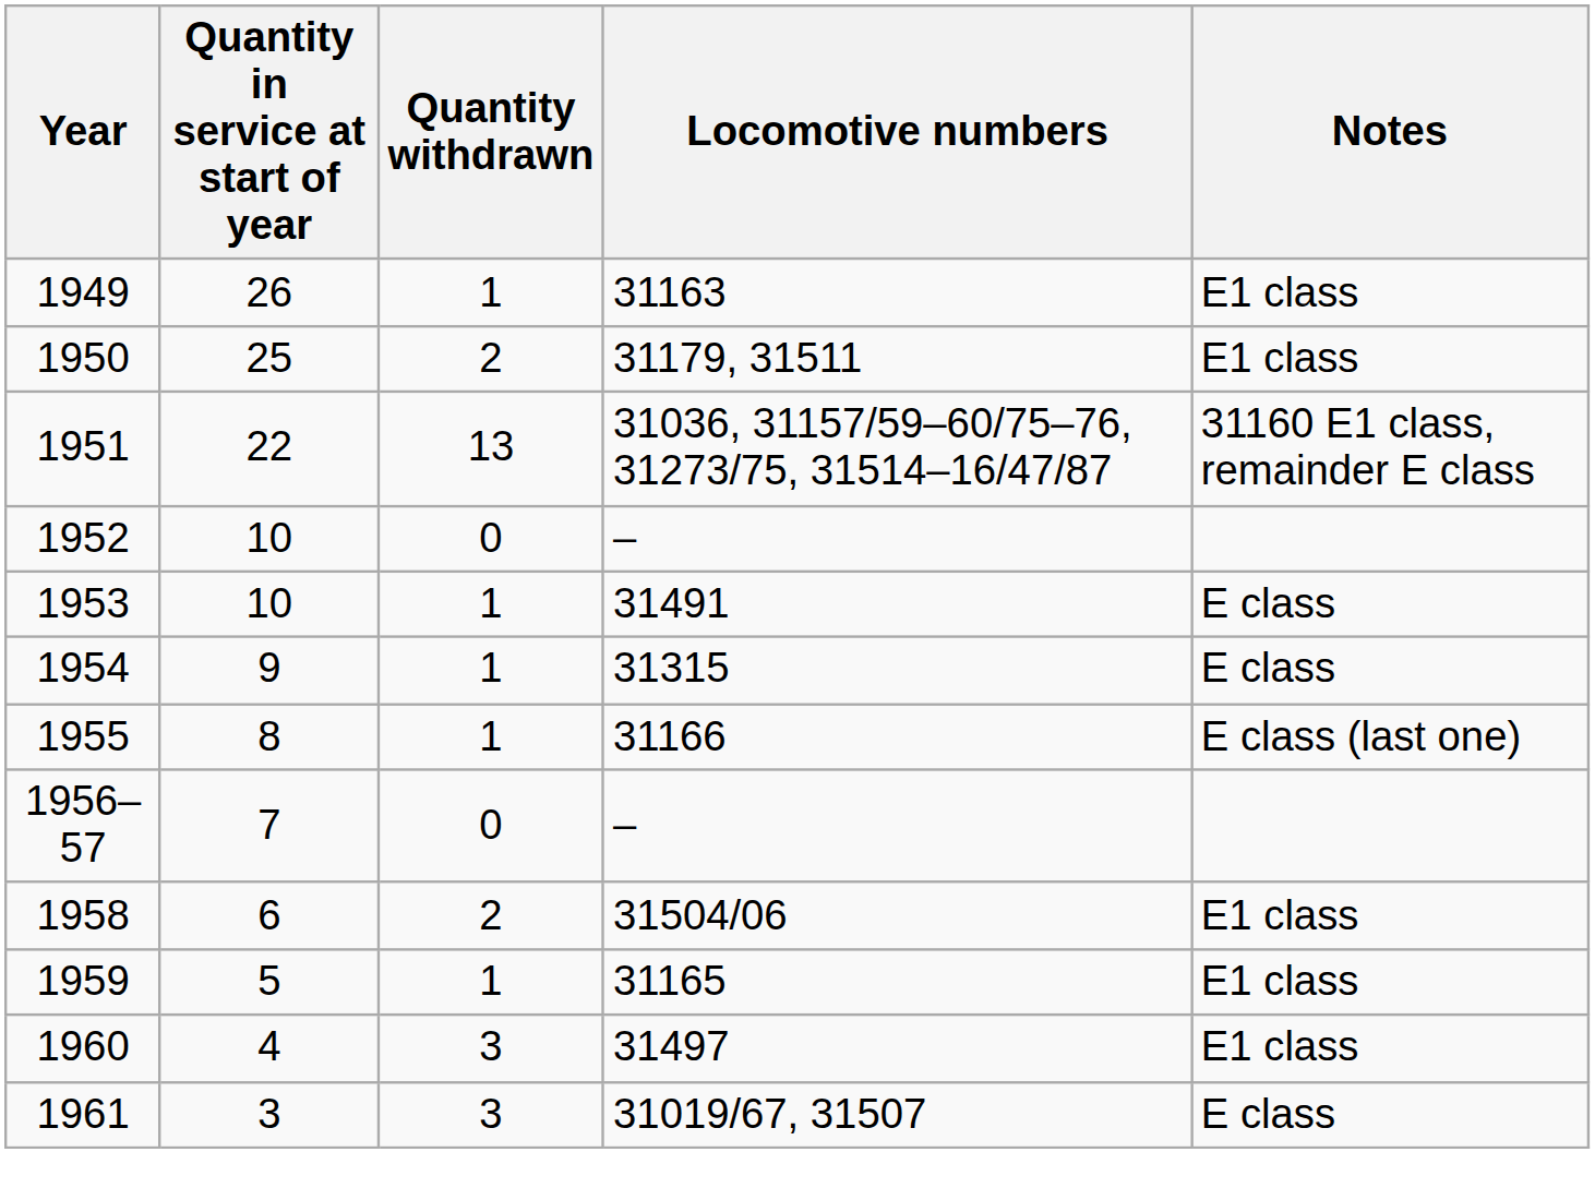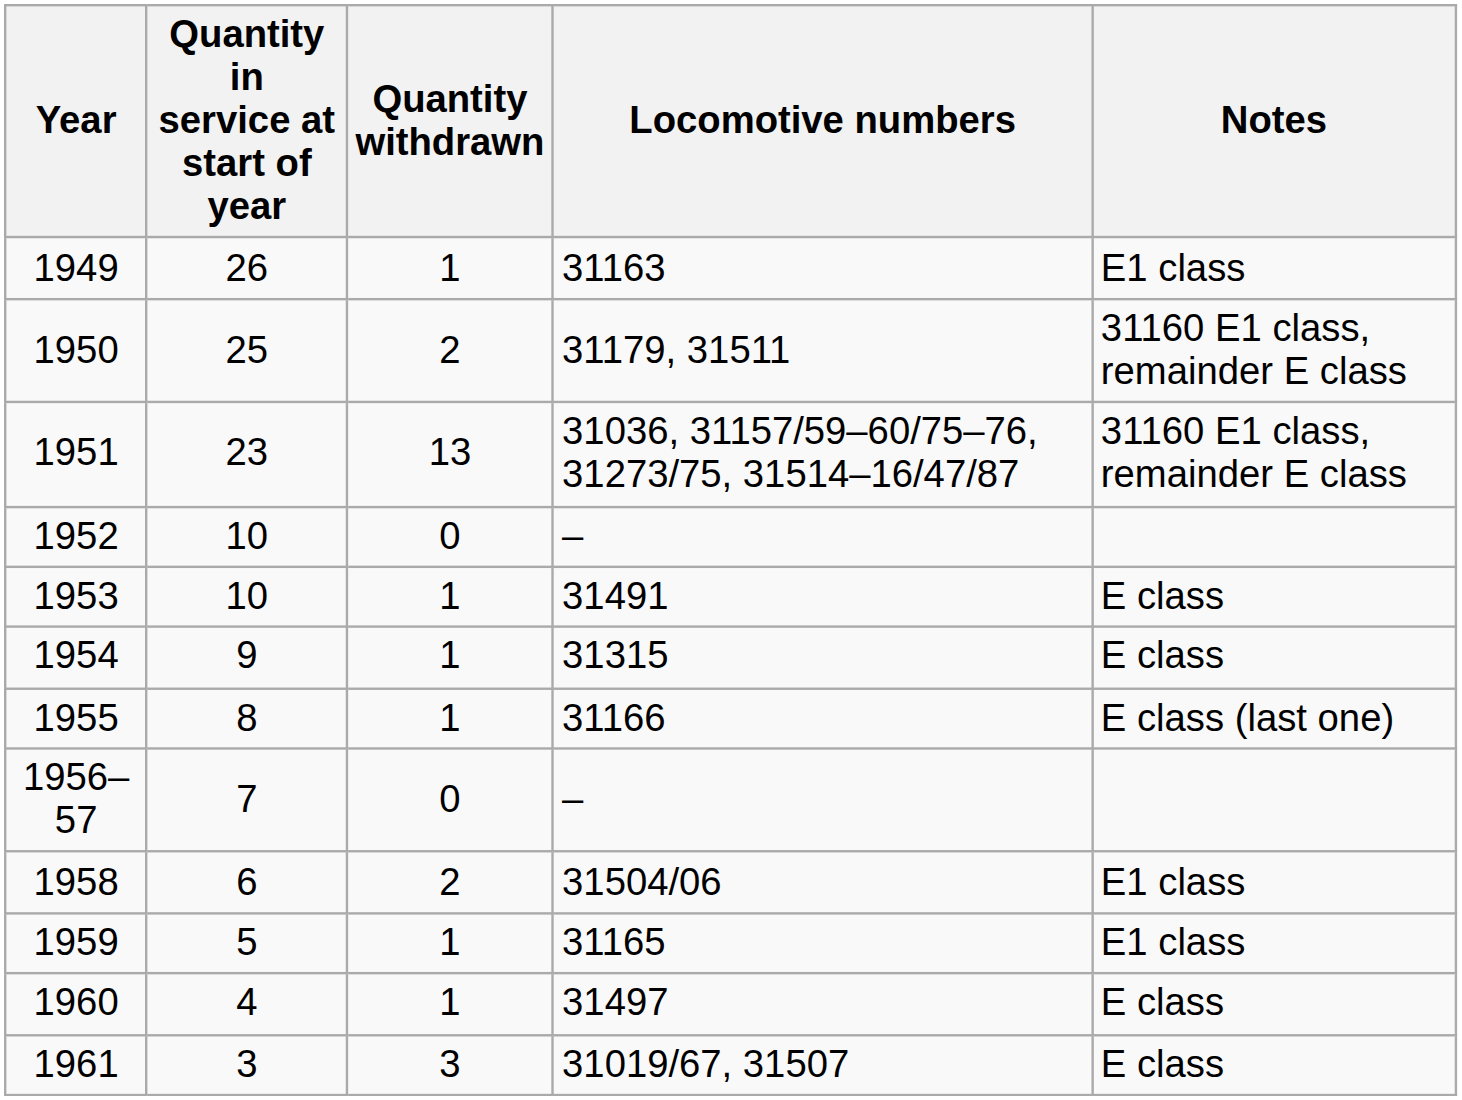1950 | Notes: E1 class -> 31160 E1 class, remainder E class
1951 | Quantity in service at start of year: 22 -> 23
1960 | Quantity withdrawn: 3 -> 1
1960 | Notes: E1 class -> E class
